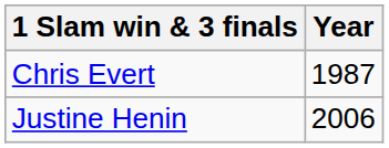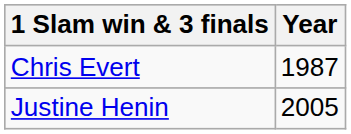Justine Henin | Year: 2006 -> 2005
